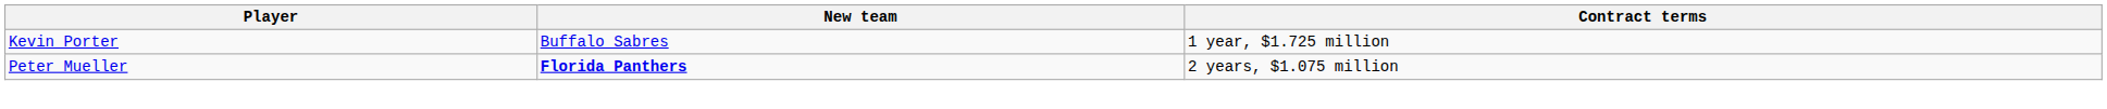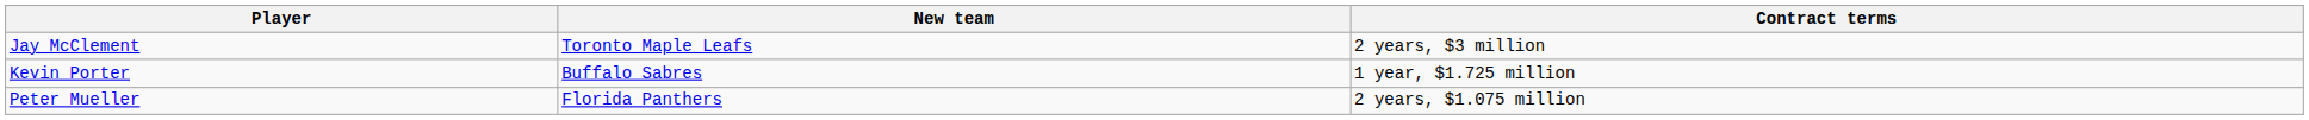+ row: Jay McClement | Toronto Maple Leafs | 2 years, $3 million
Peter Mueller | New team: bold -> normal
